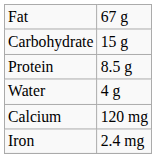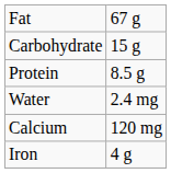Water | column 2: 4 g -> 2.4 mg
Iron | column 2: 2.4 mg -> 4 g
